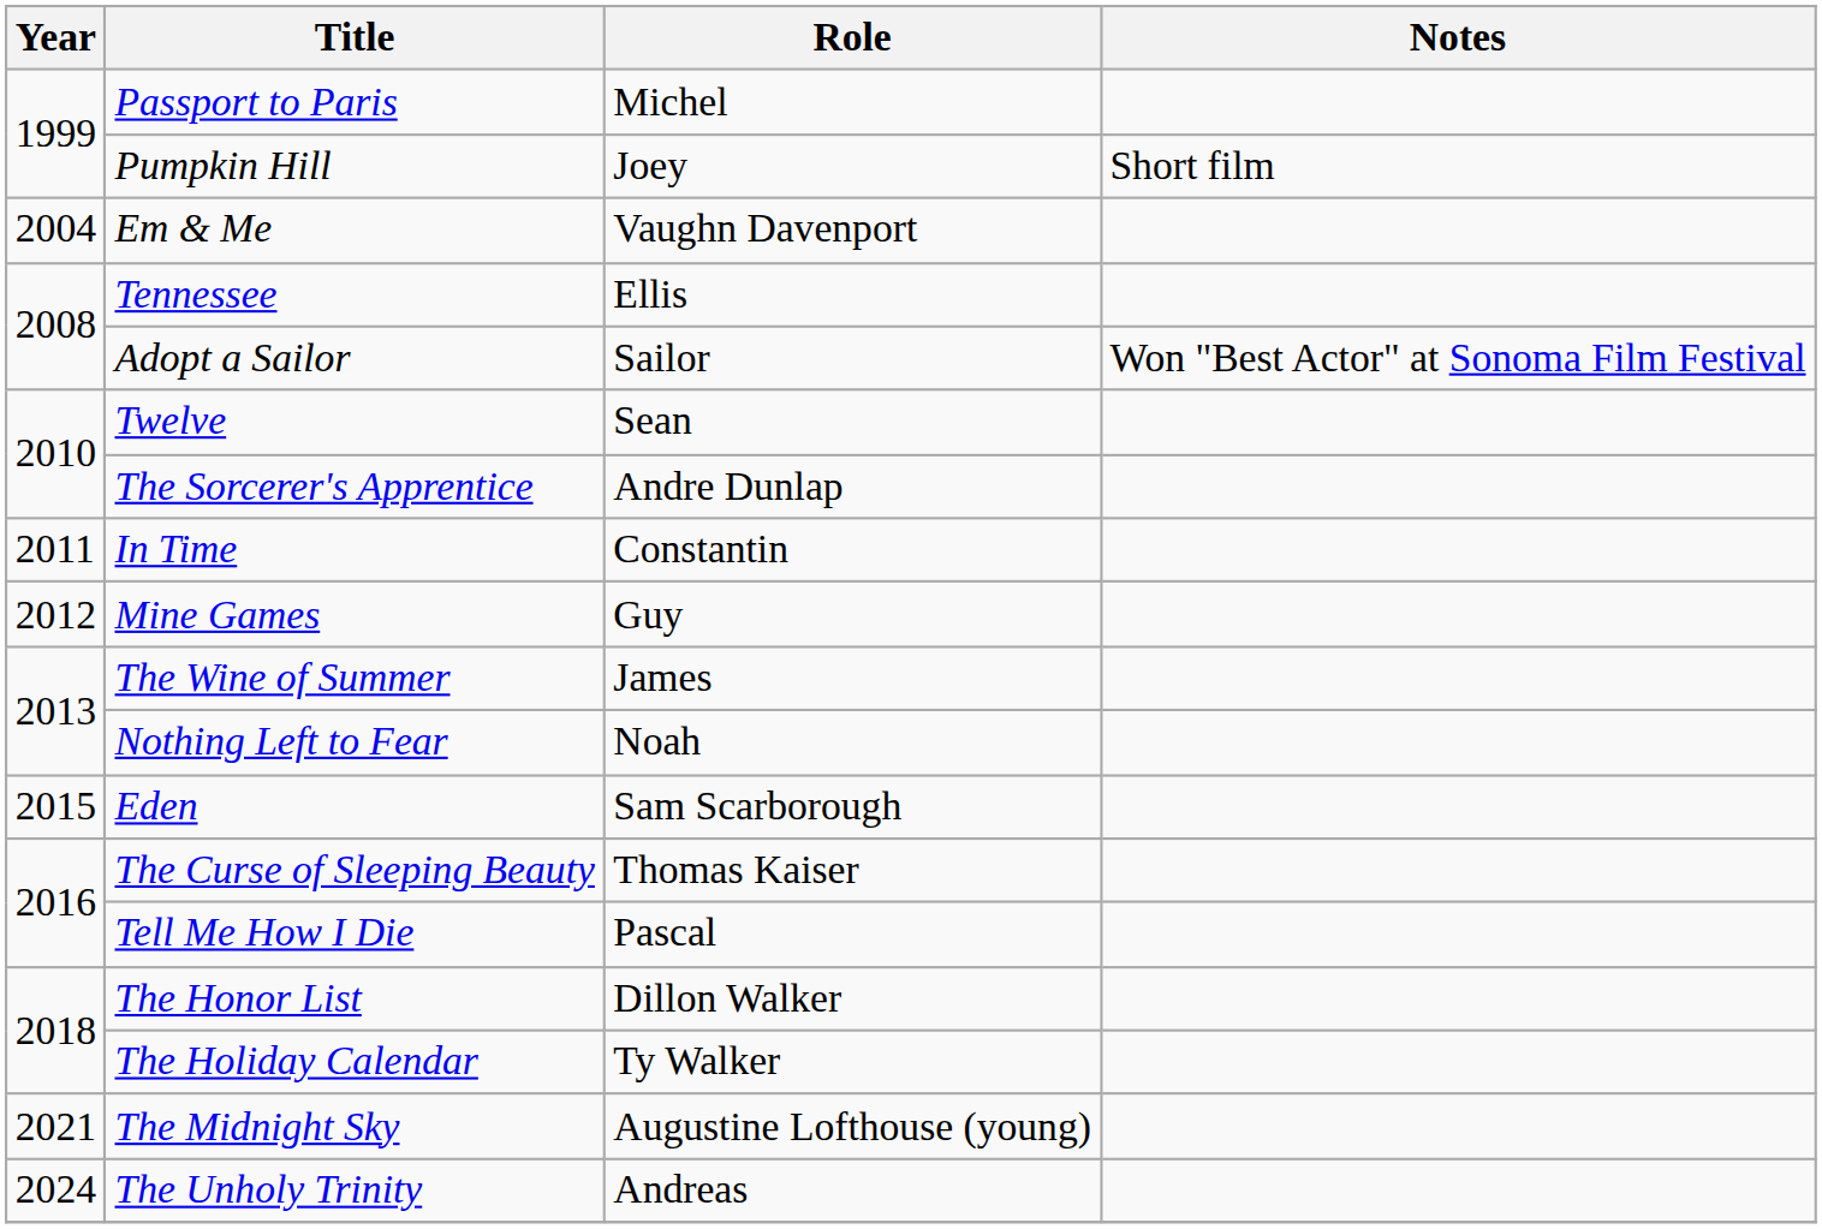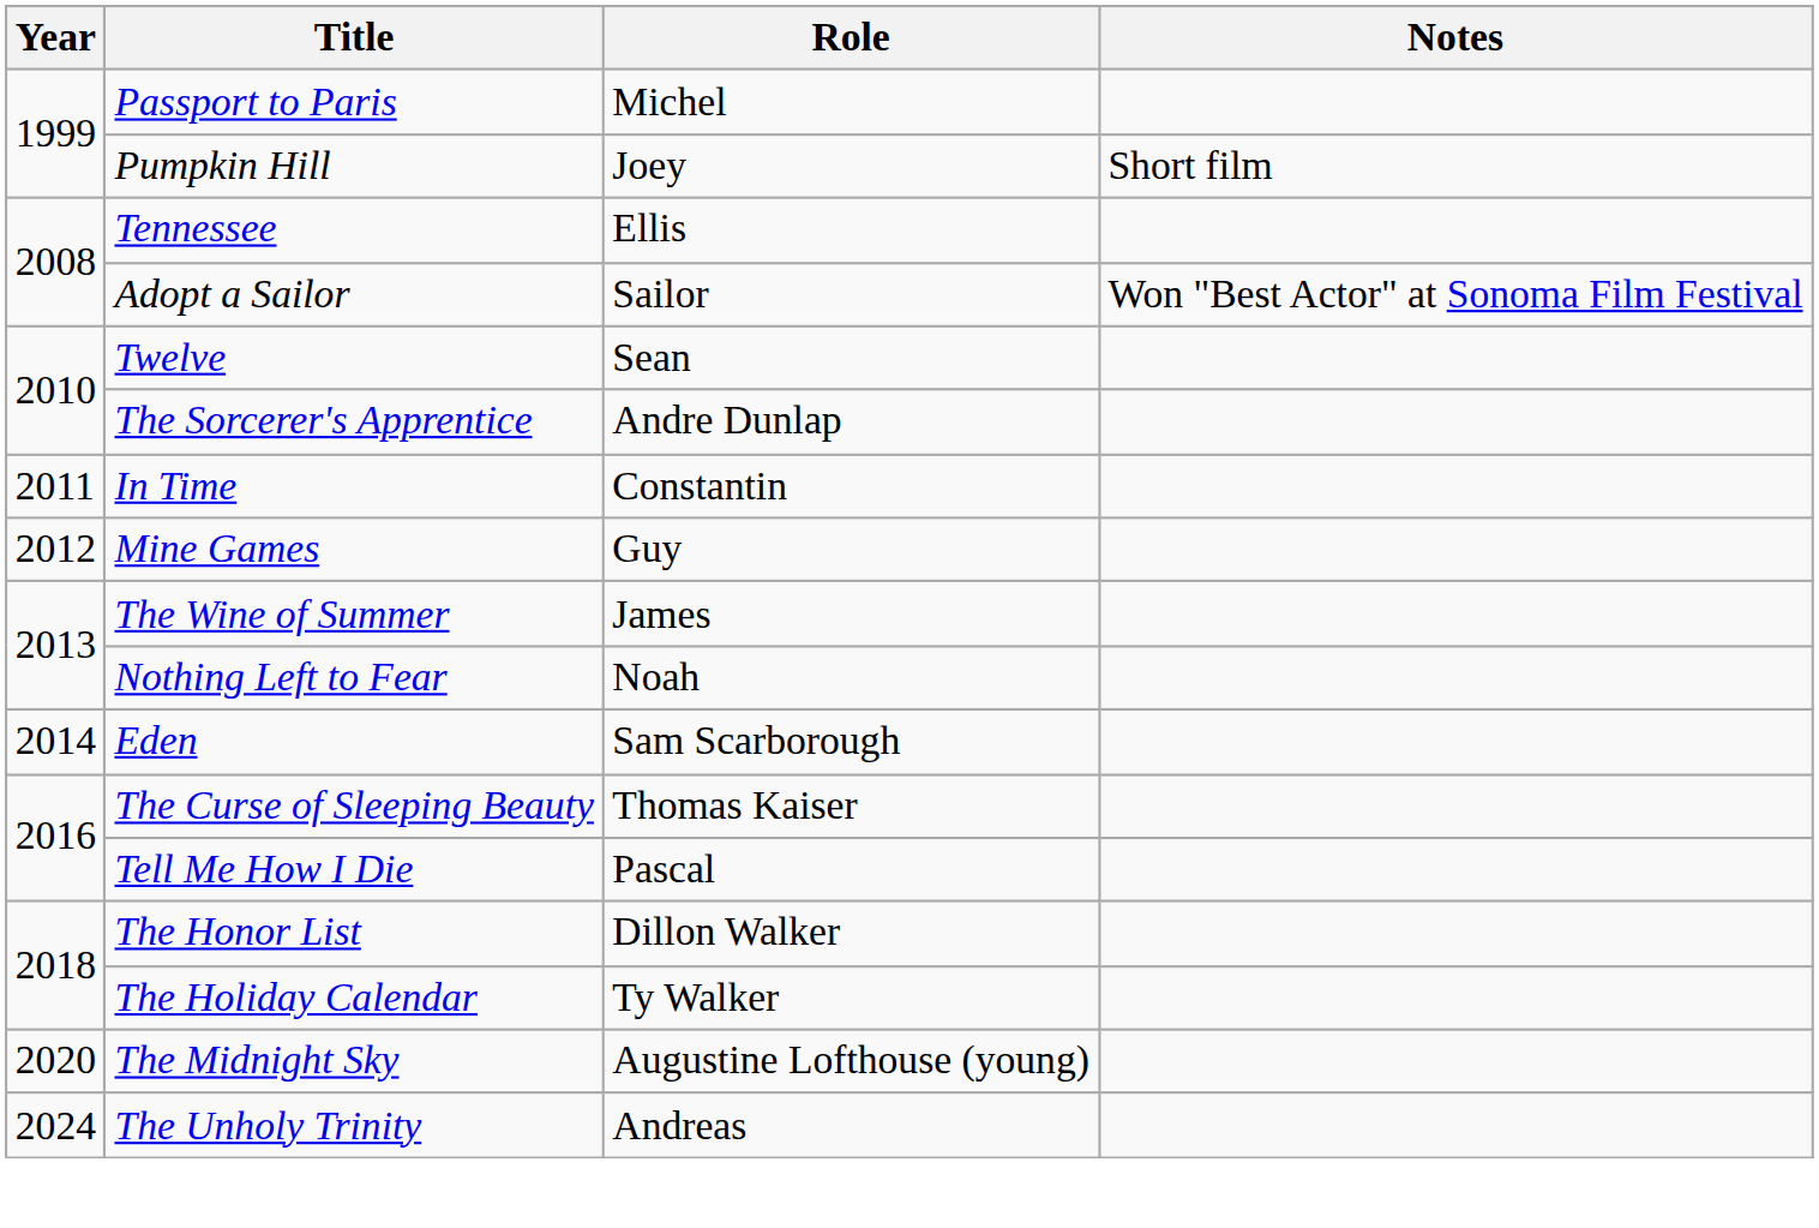- row: 2004 | Em & Me | Vaughn Davenport
Eden | Year: 2015 -> 2014
The Midnight Sky | Year: 2021 -> 2020
